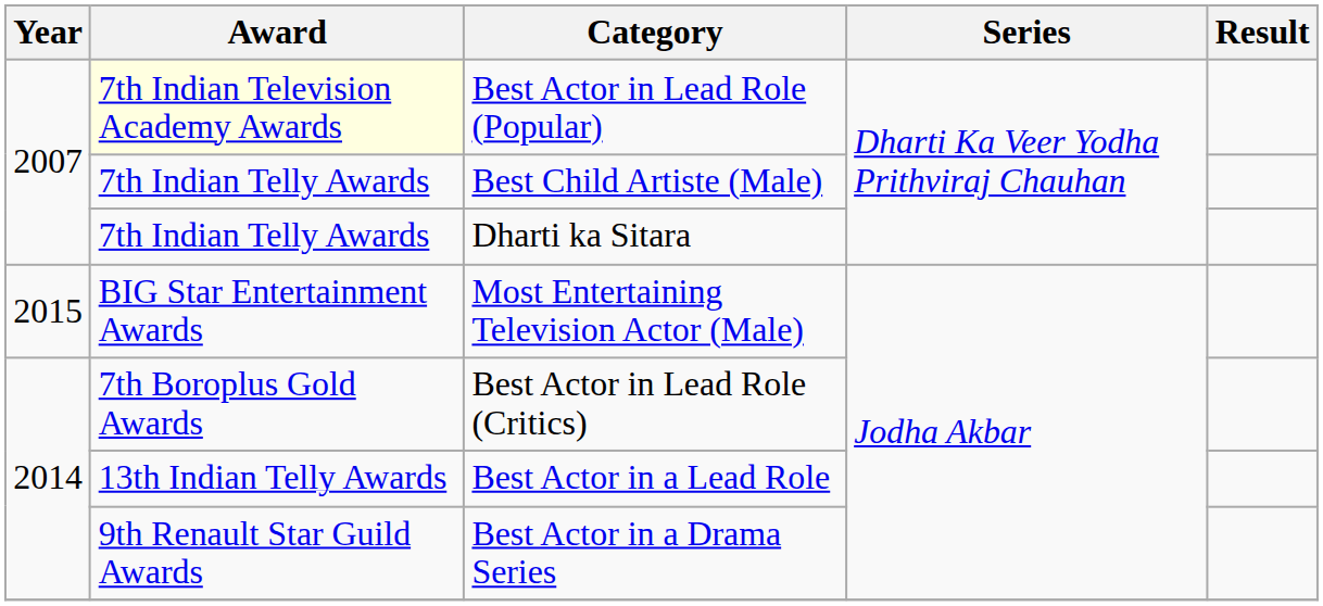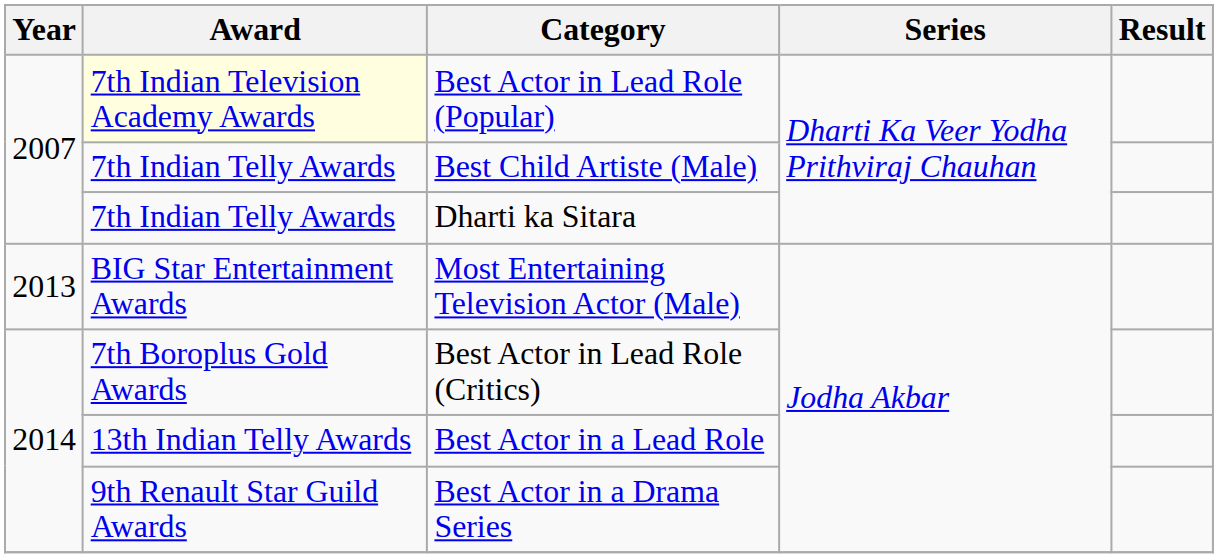Most Entertaining Television Actor (Male) | Year: 2015 -> 2013
